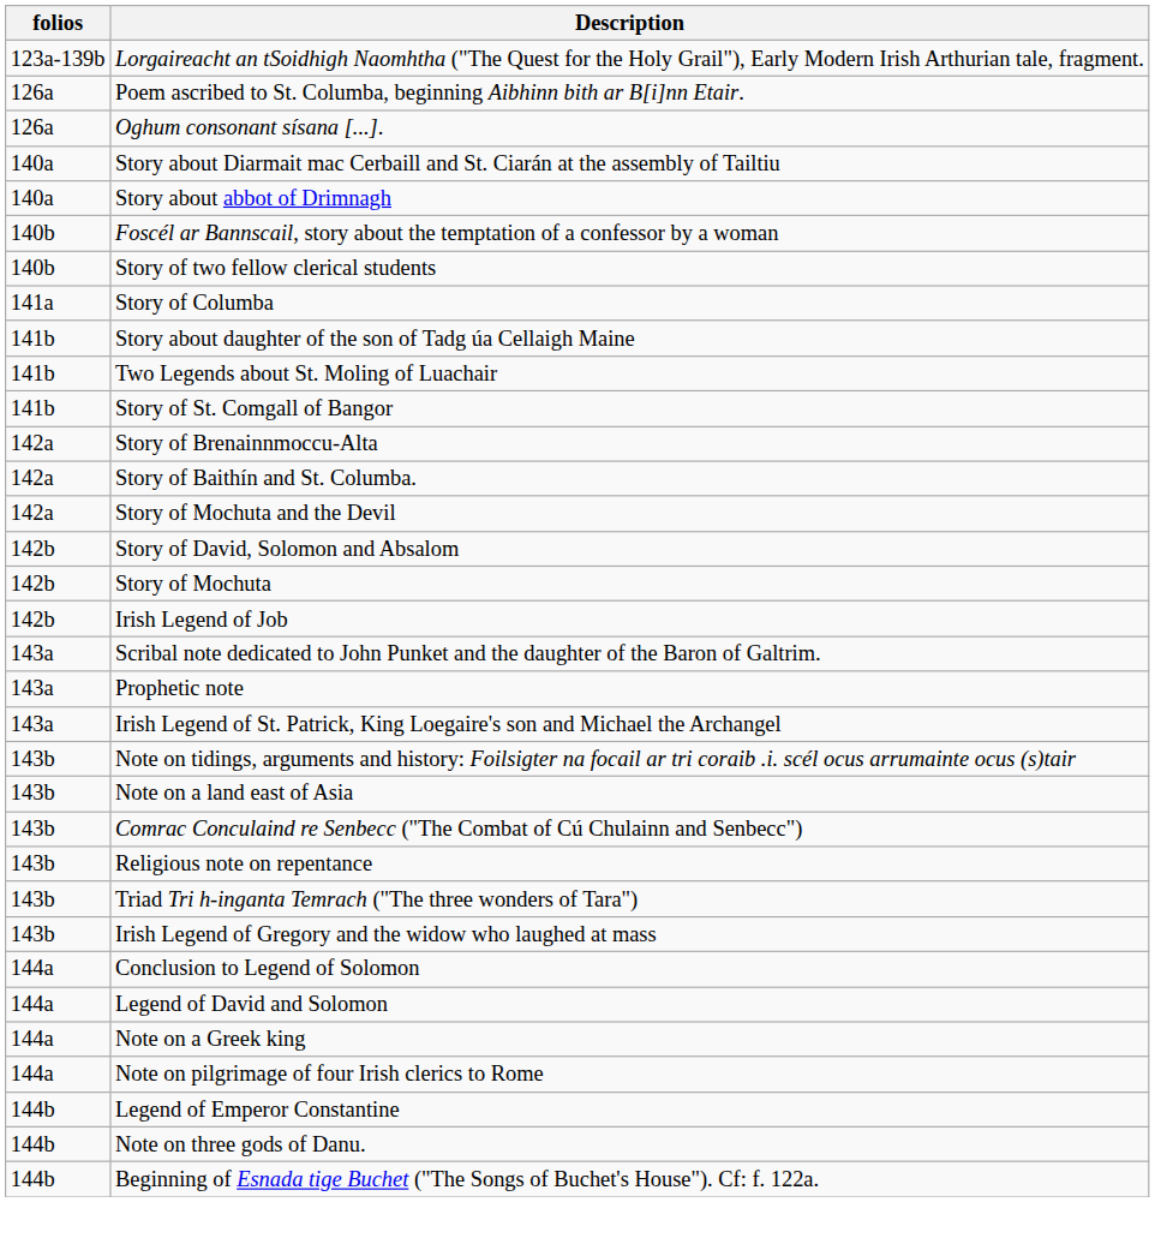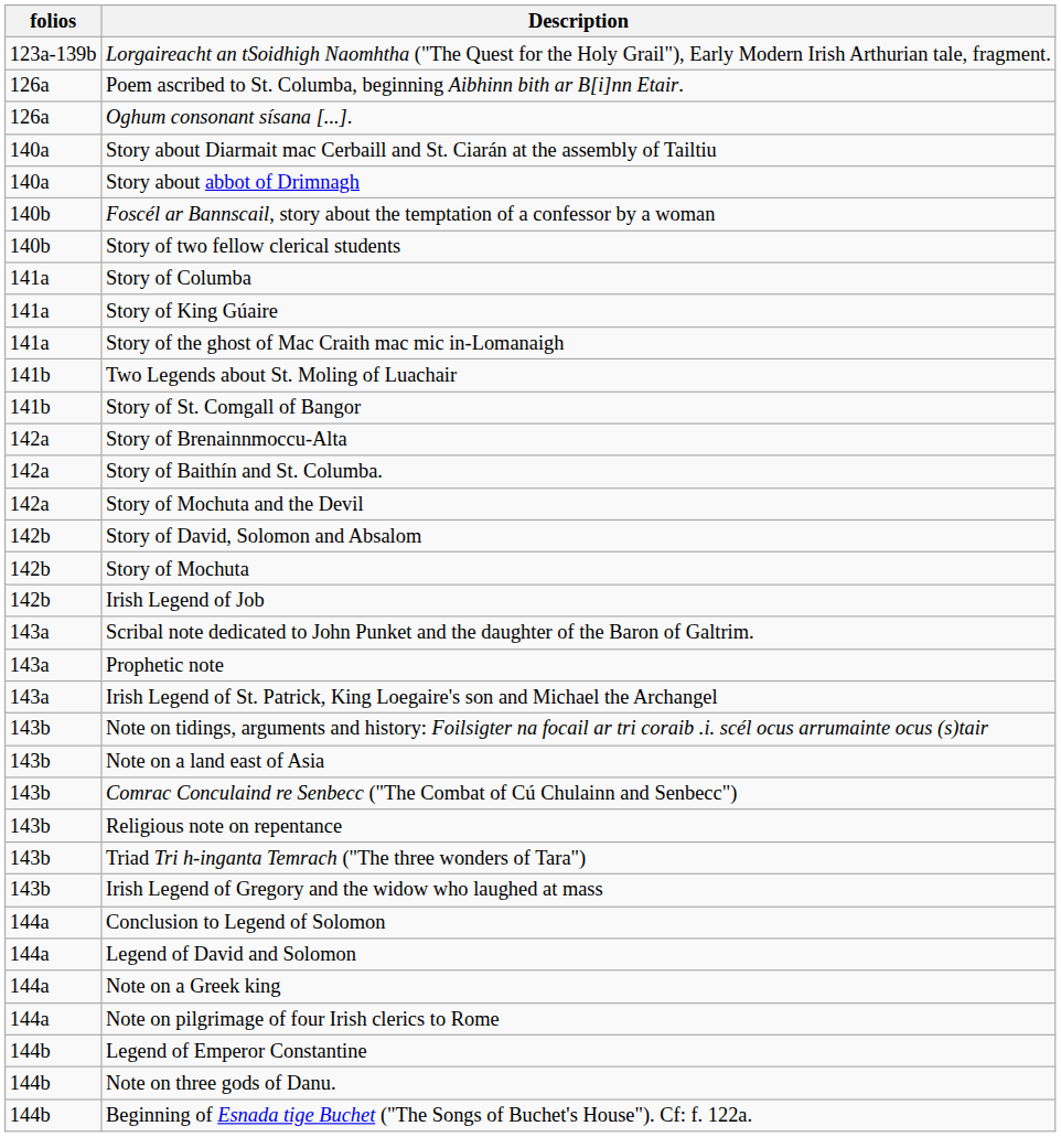+ row: 141a | Story of King Gúaire
+ row: 141a | Story of the ghost of Mac Craith mac mic in-Lomanaigh
- row: 141b | Story about daughter of the son of Tadg úa Cellaigh Maine
